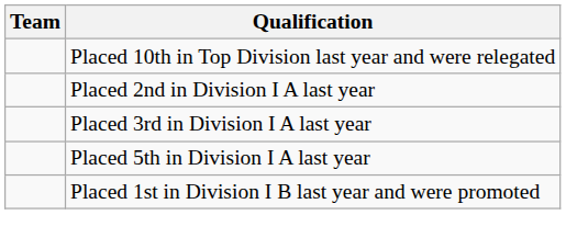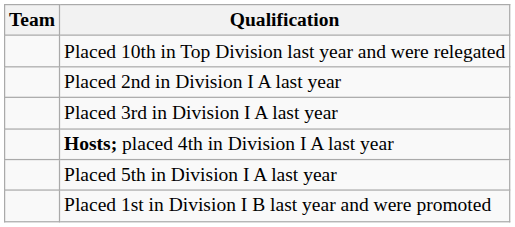+ row: Hosts; placed 4th in Division I A last year
